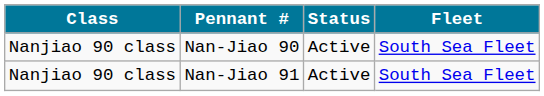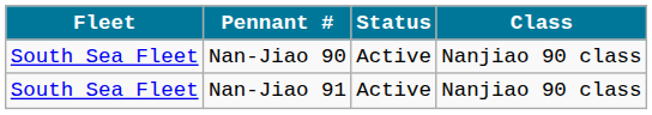columns swapped: Class <-> Fleet
